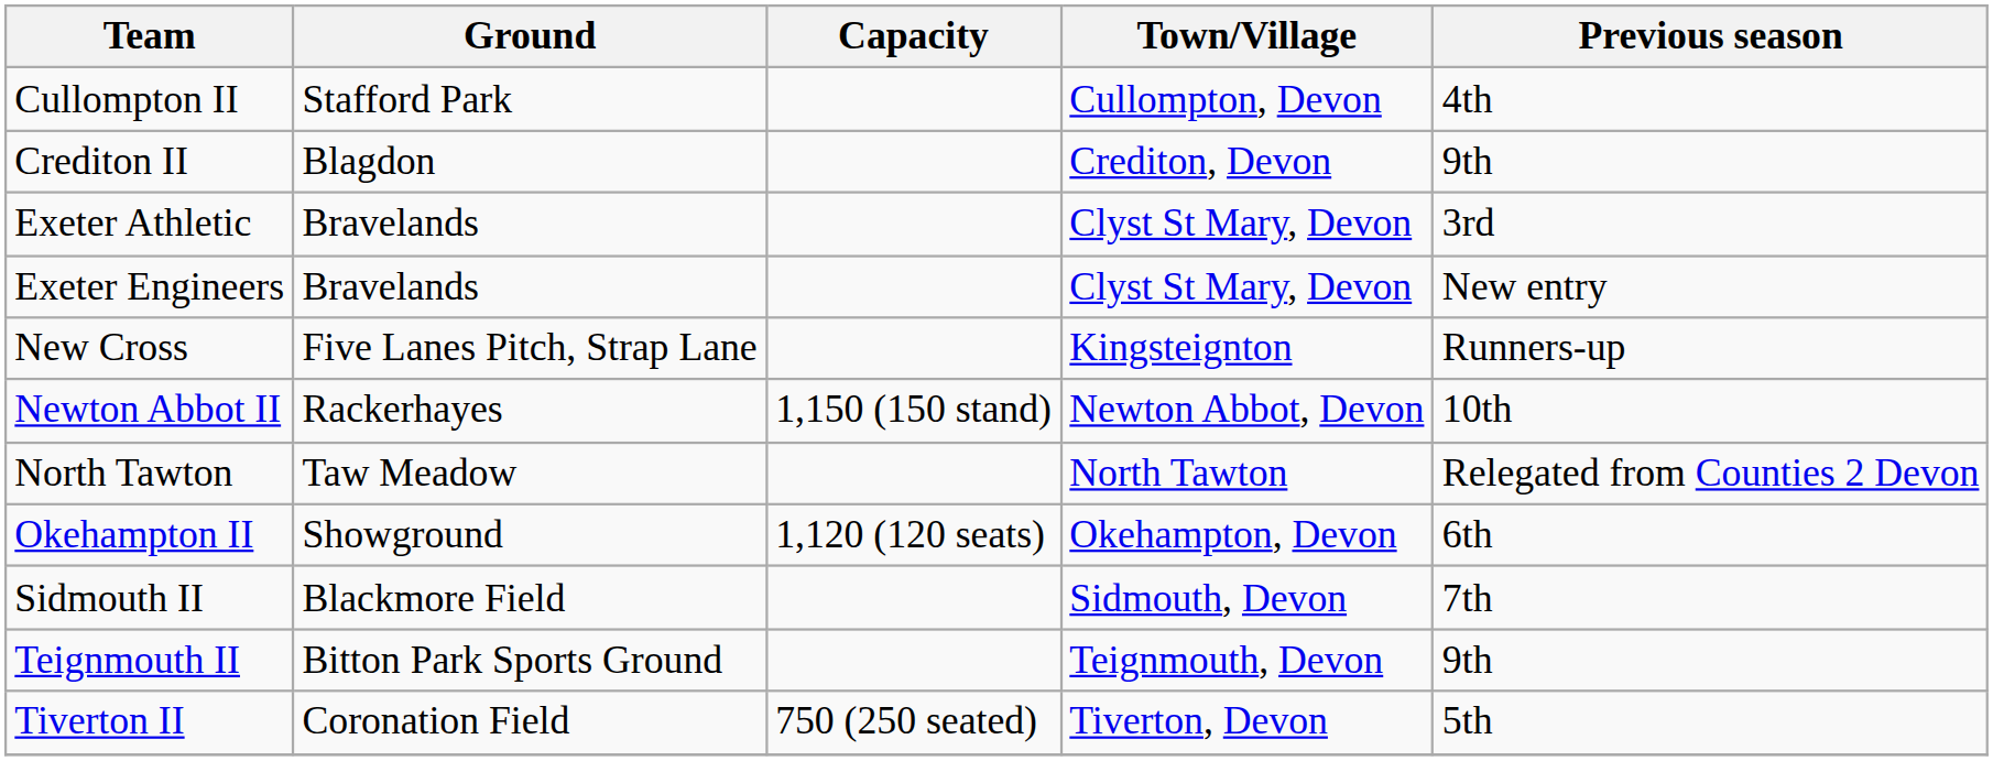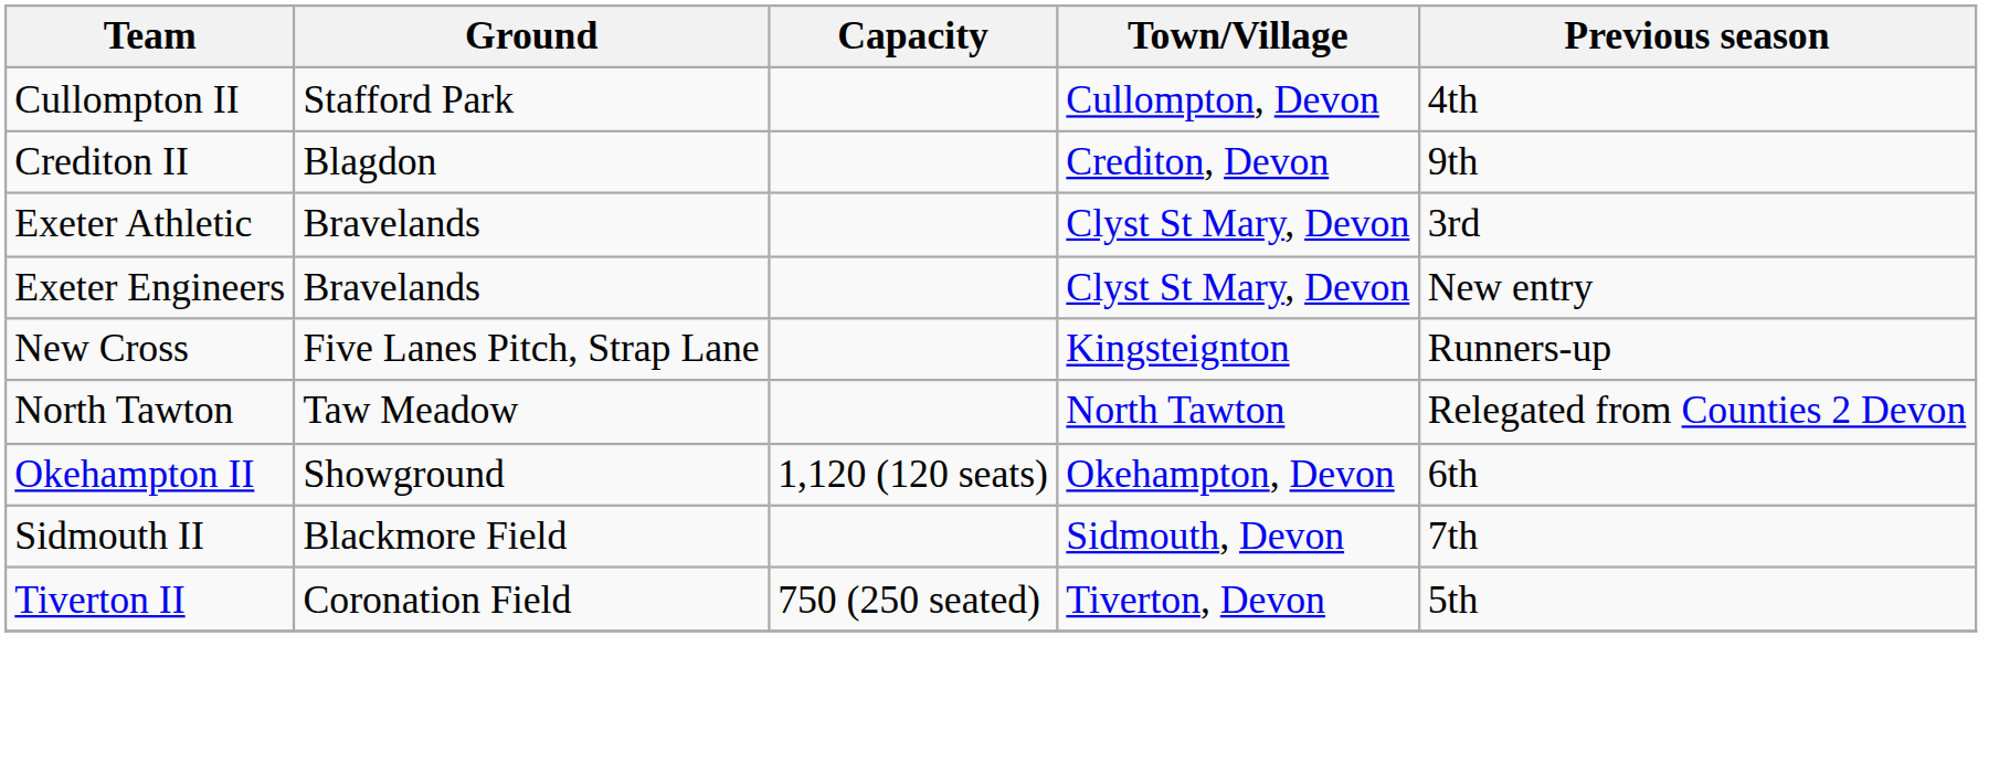- row: Newton Abbot II | Rackerhayes | 1,150 (150 stand) | Newton Abbot, Devon | 10th
- row: Teignmouth II | Bitton Park Sports Ground | Teignmouth, Devon | 9th
